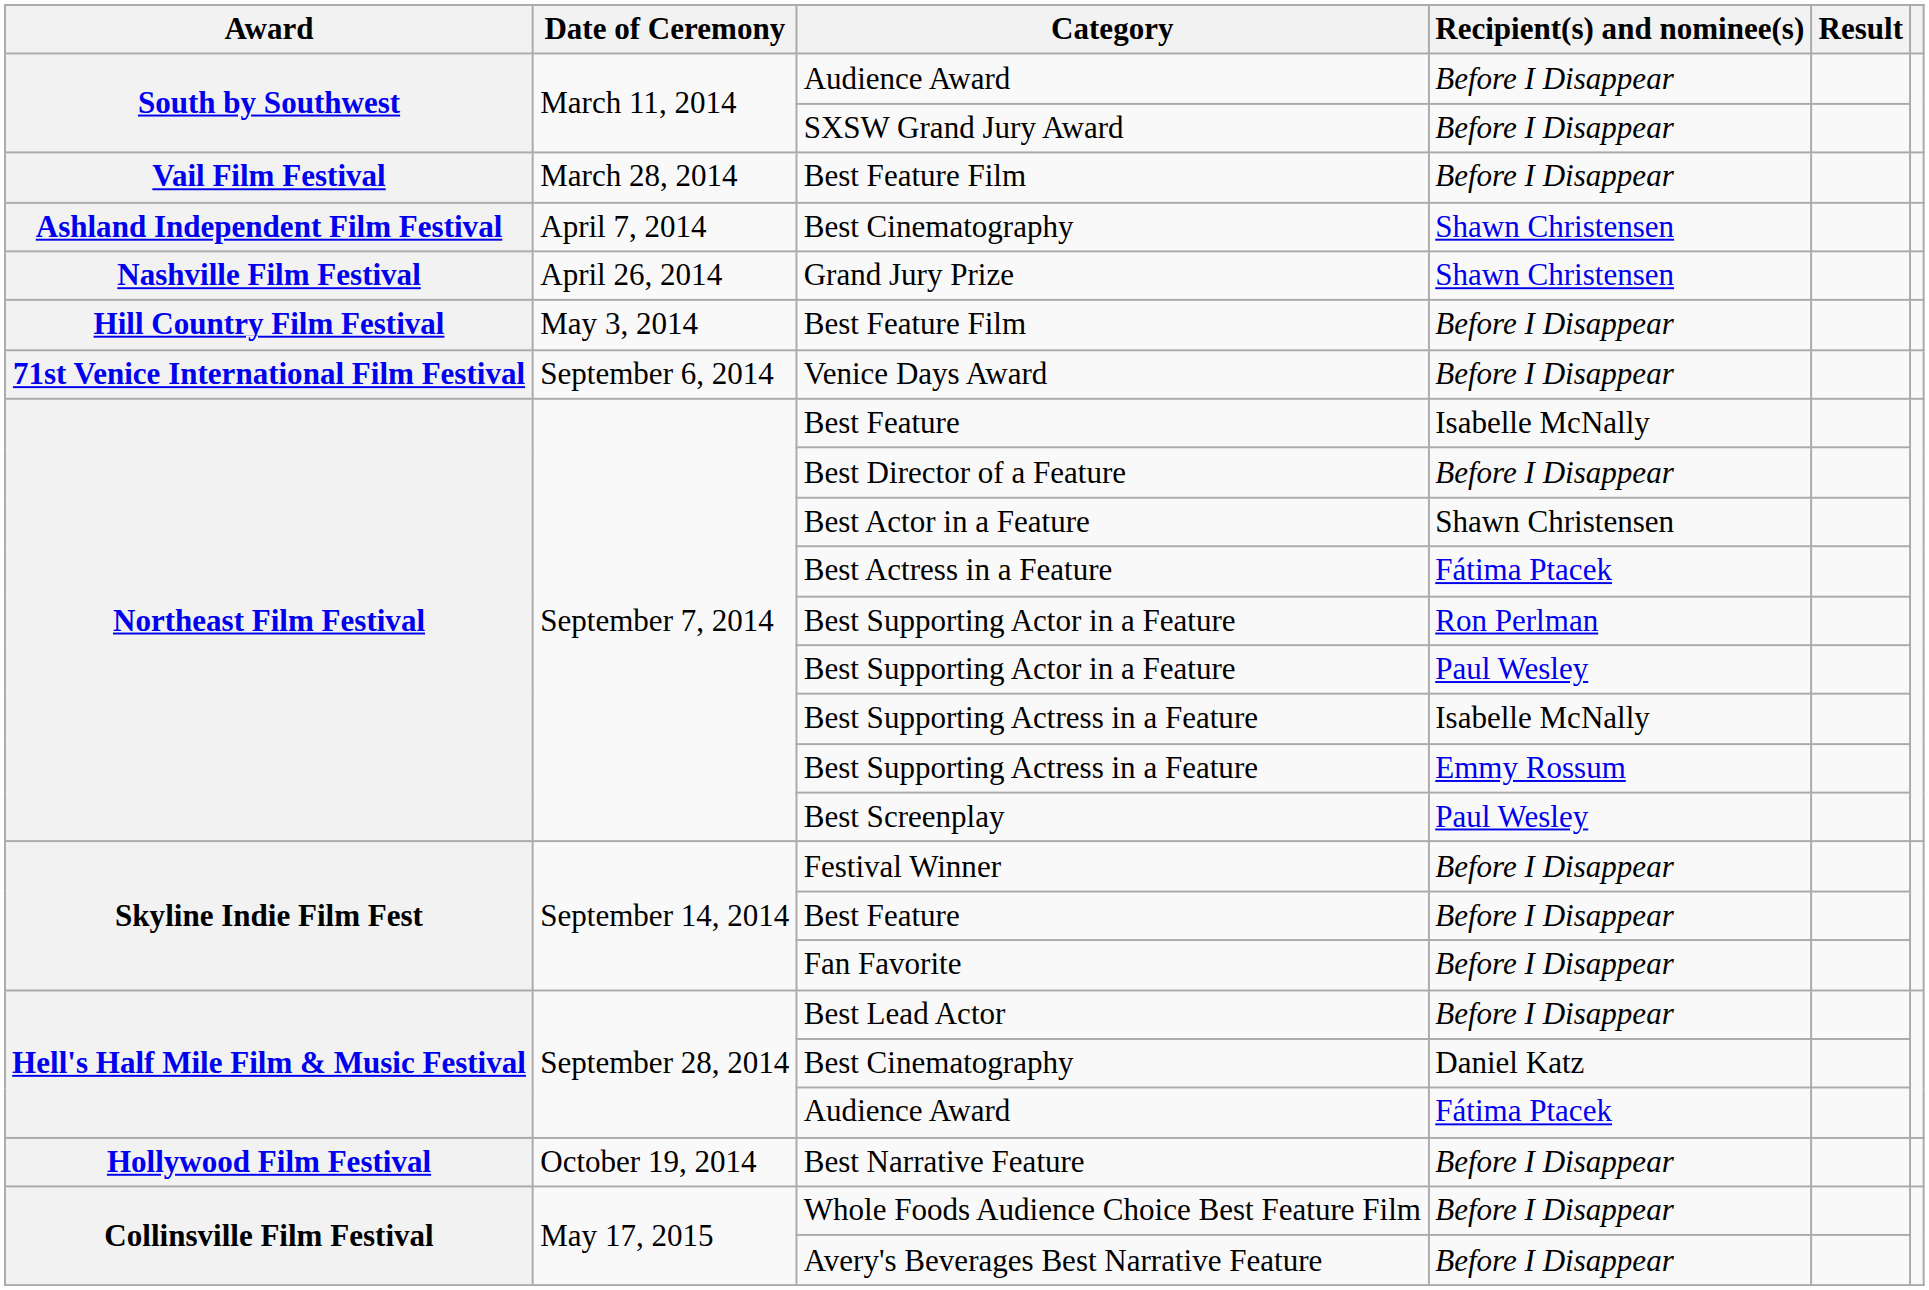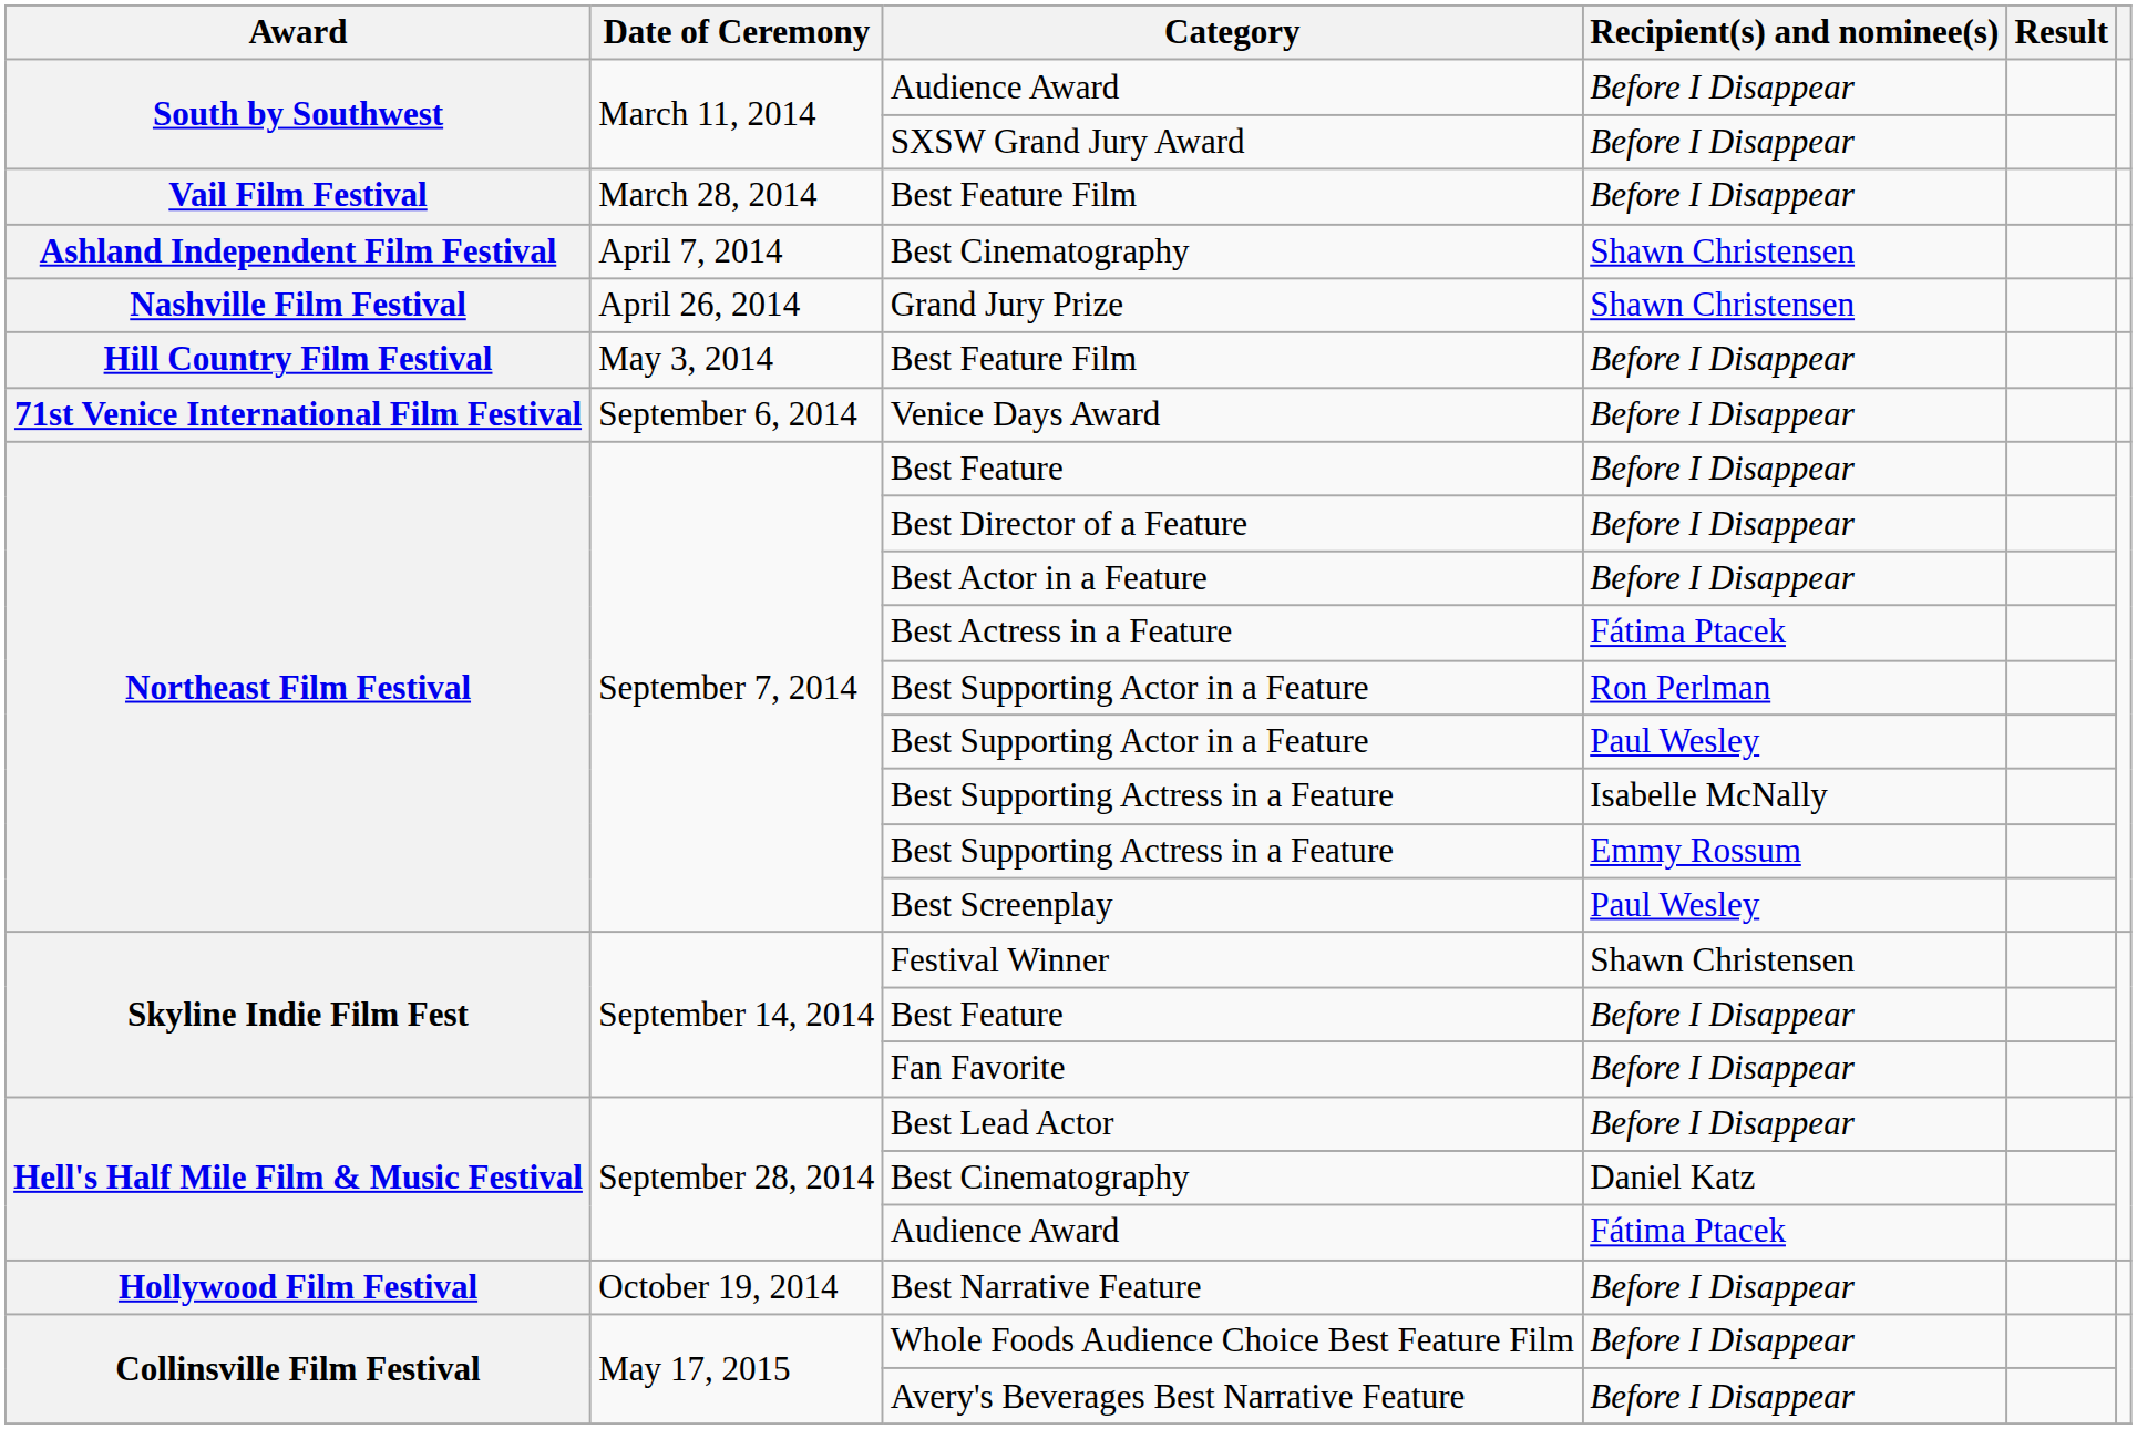Northeast Film Festival / Best Feature | Recipient(s) and nominee(s): Isabelle McNally -> Before I Disappear
Best Actor in a Feature | Recipient(s) and nominee(s): Shawn Christensen -> Before I Disappear
Festival Winner | Recipient(s) and nominee(s): Before I Disappear -> Shawn Christensen
